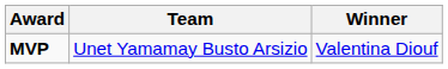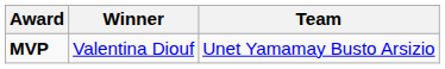columns swapped: Winner <-> Team
